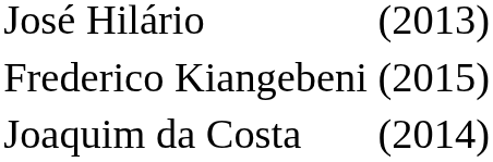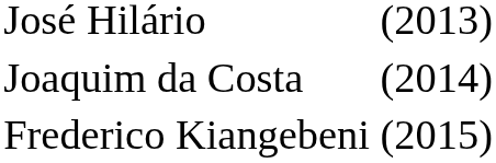rows swapped: Joaquim da Costa <-> Frederico Kiangebeni
